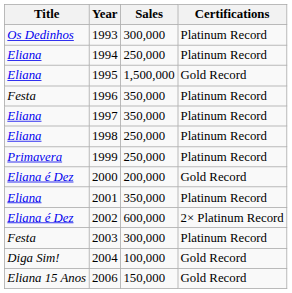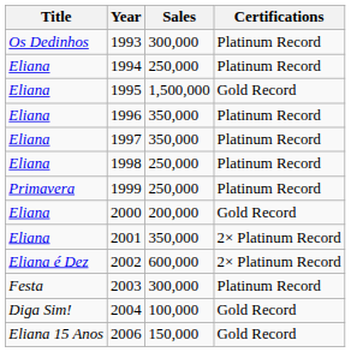1996 | Title: Festa -> Eliana
2000 | Title: Eliana é Dez -> Eliana
2001 | Certifications: Platinum Record -> 2× Platinum Record
